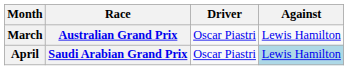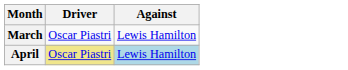- column: Race | Australian Grand Prix | Saudi Arabian Grand Prix
April | Driver: no background -> khaki background
